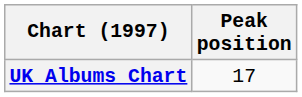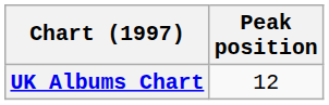UK Albums Chart | Peak position: 17 -> 12
